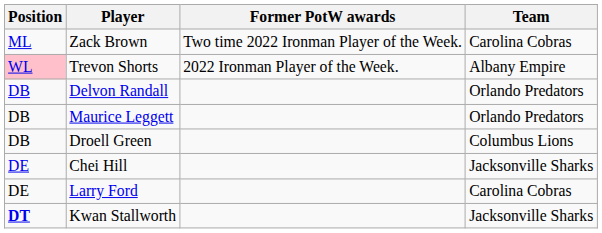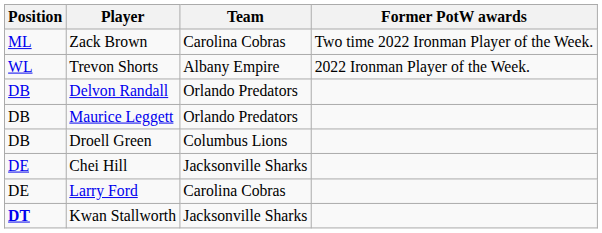columns swapped: Team <-> Former PotW awards
Trevon Shorts | Position: pink background -> no background
